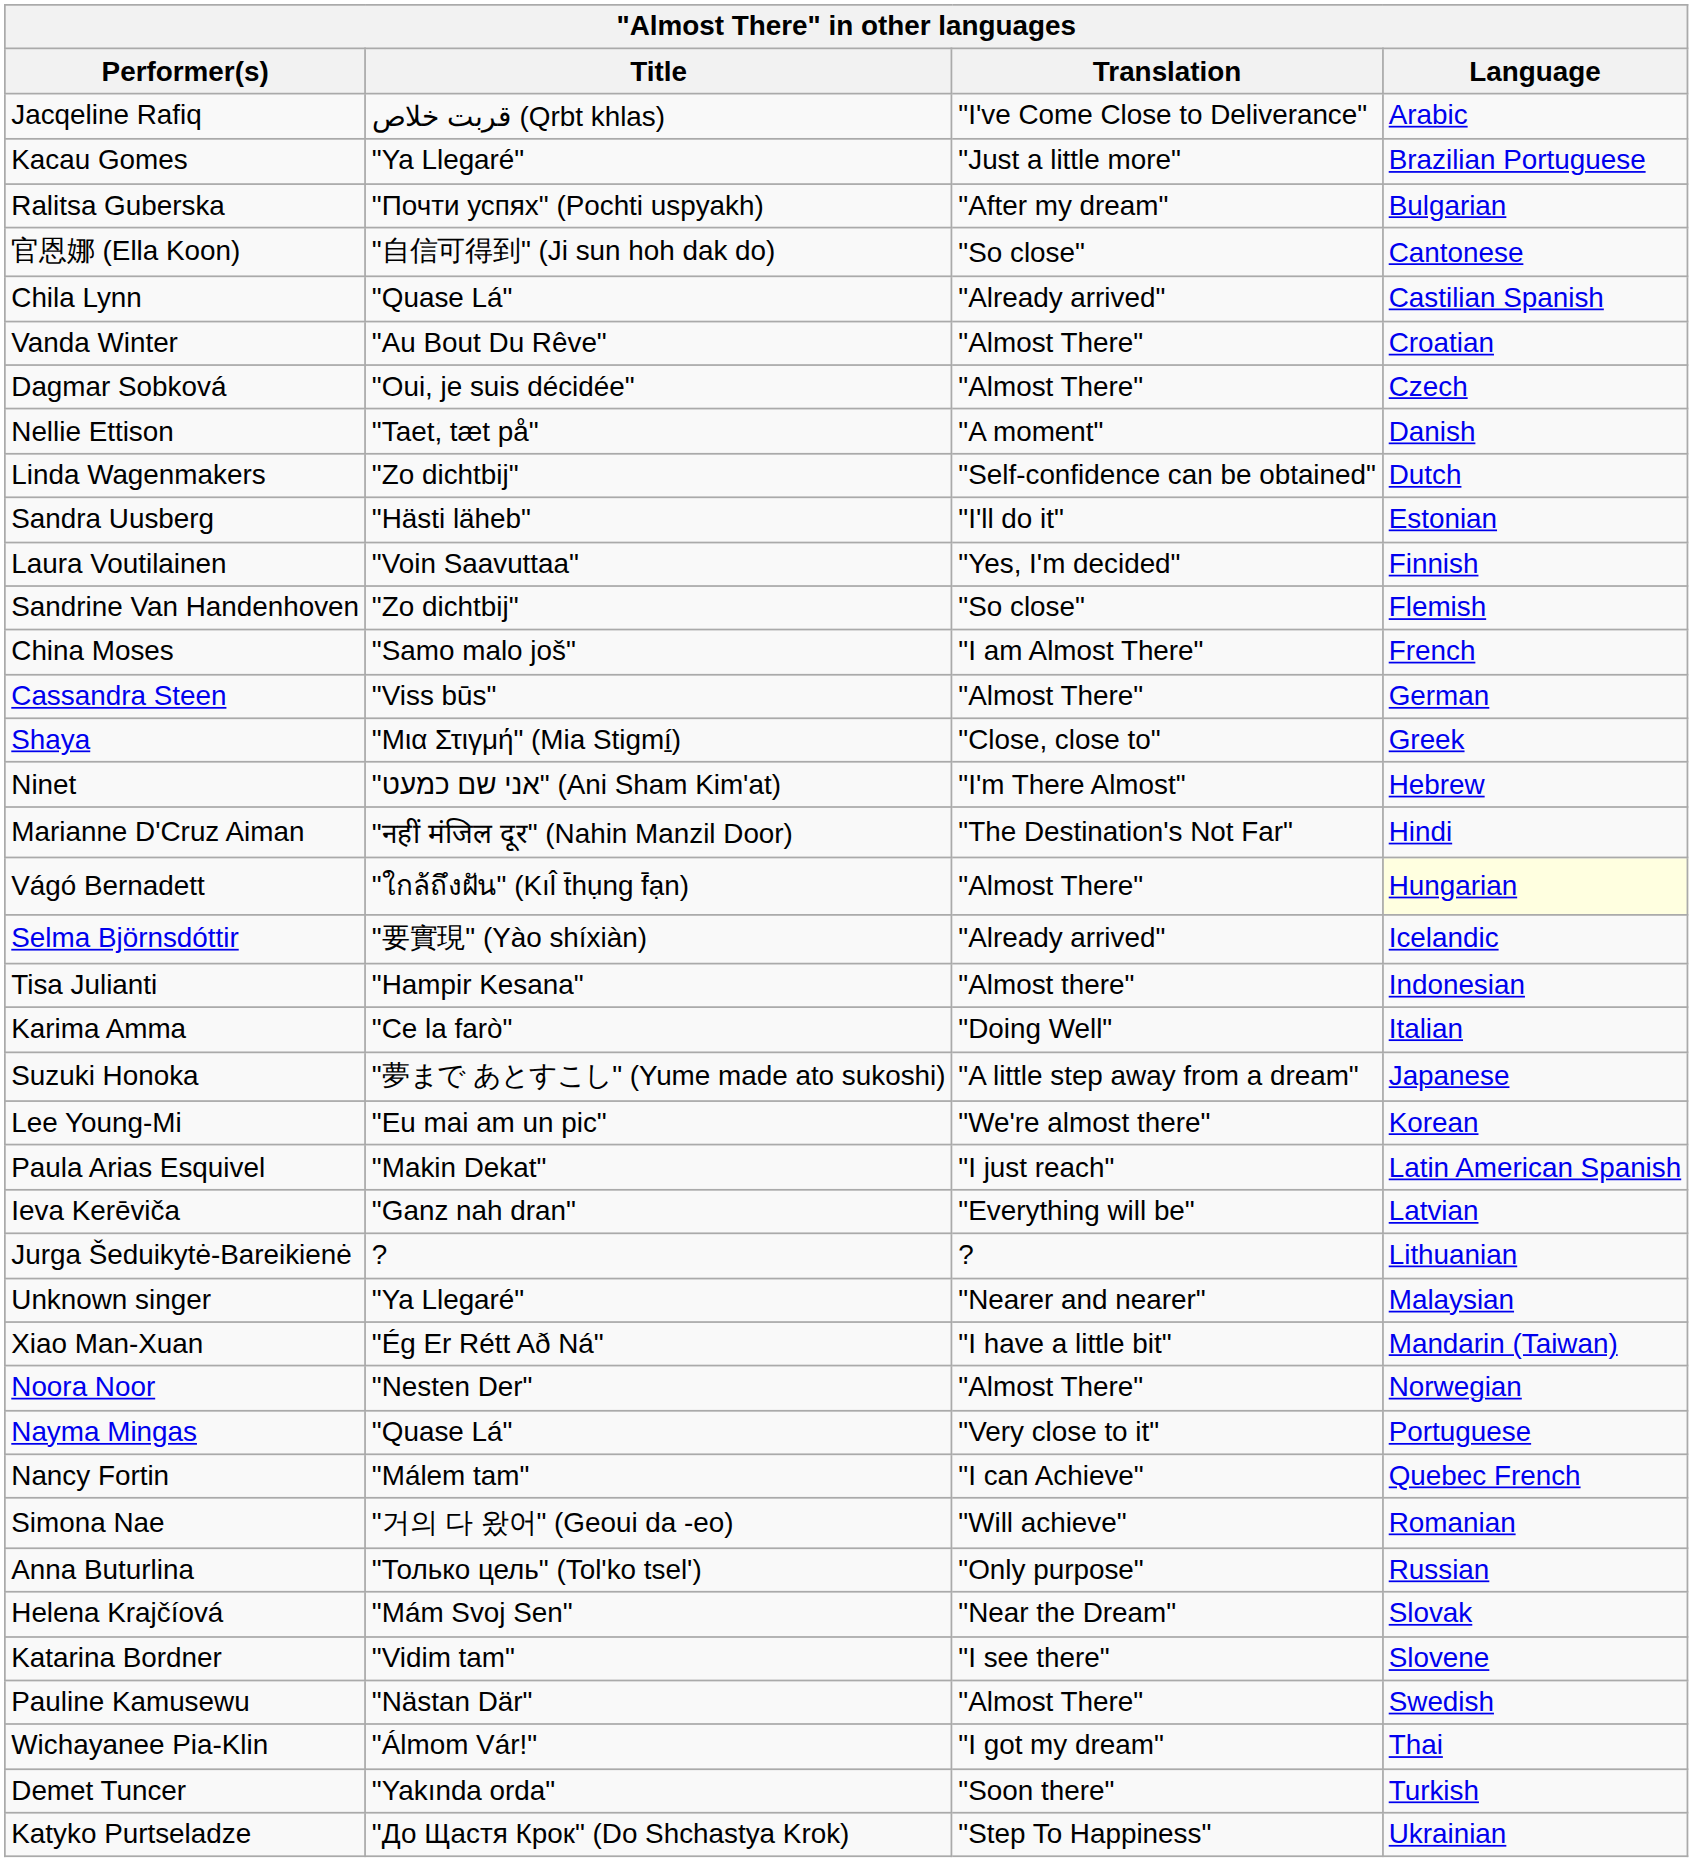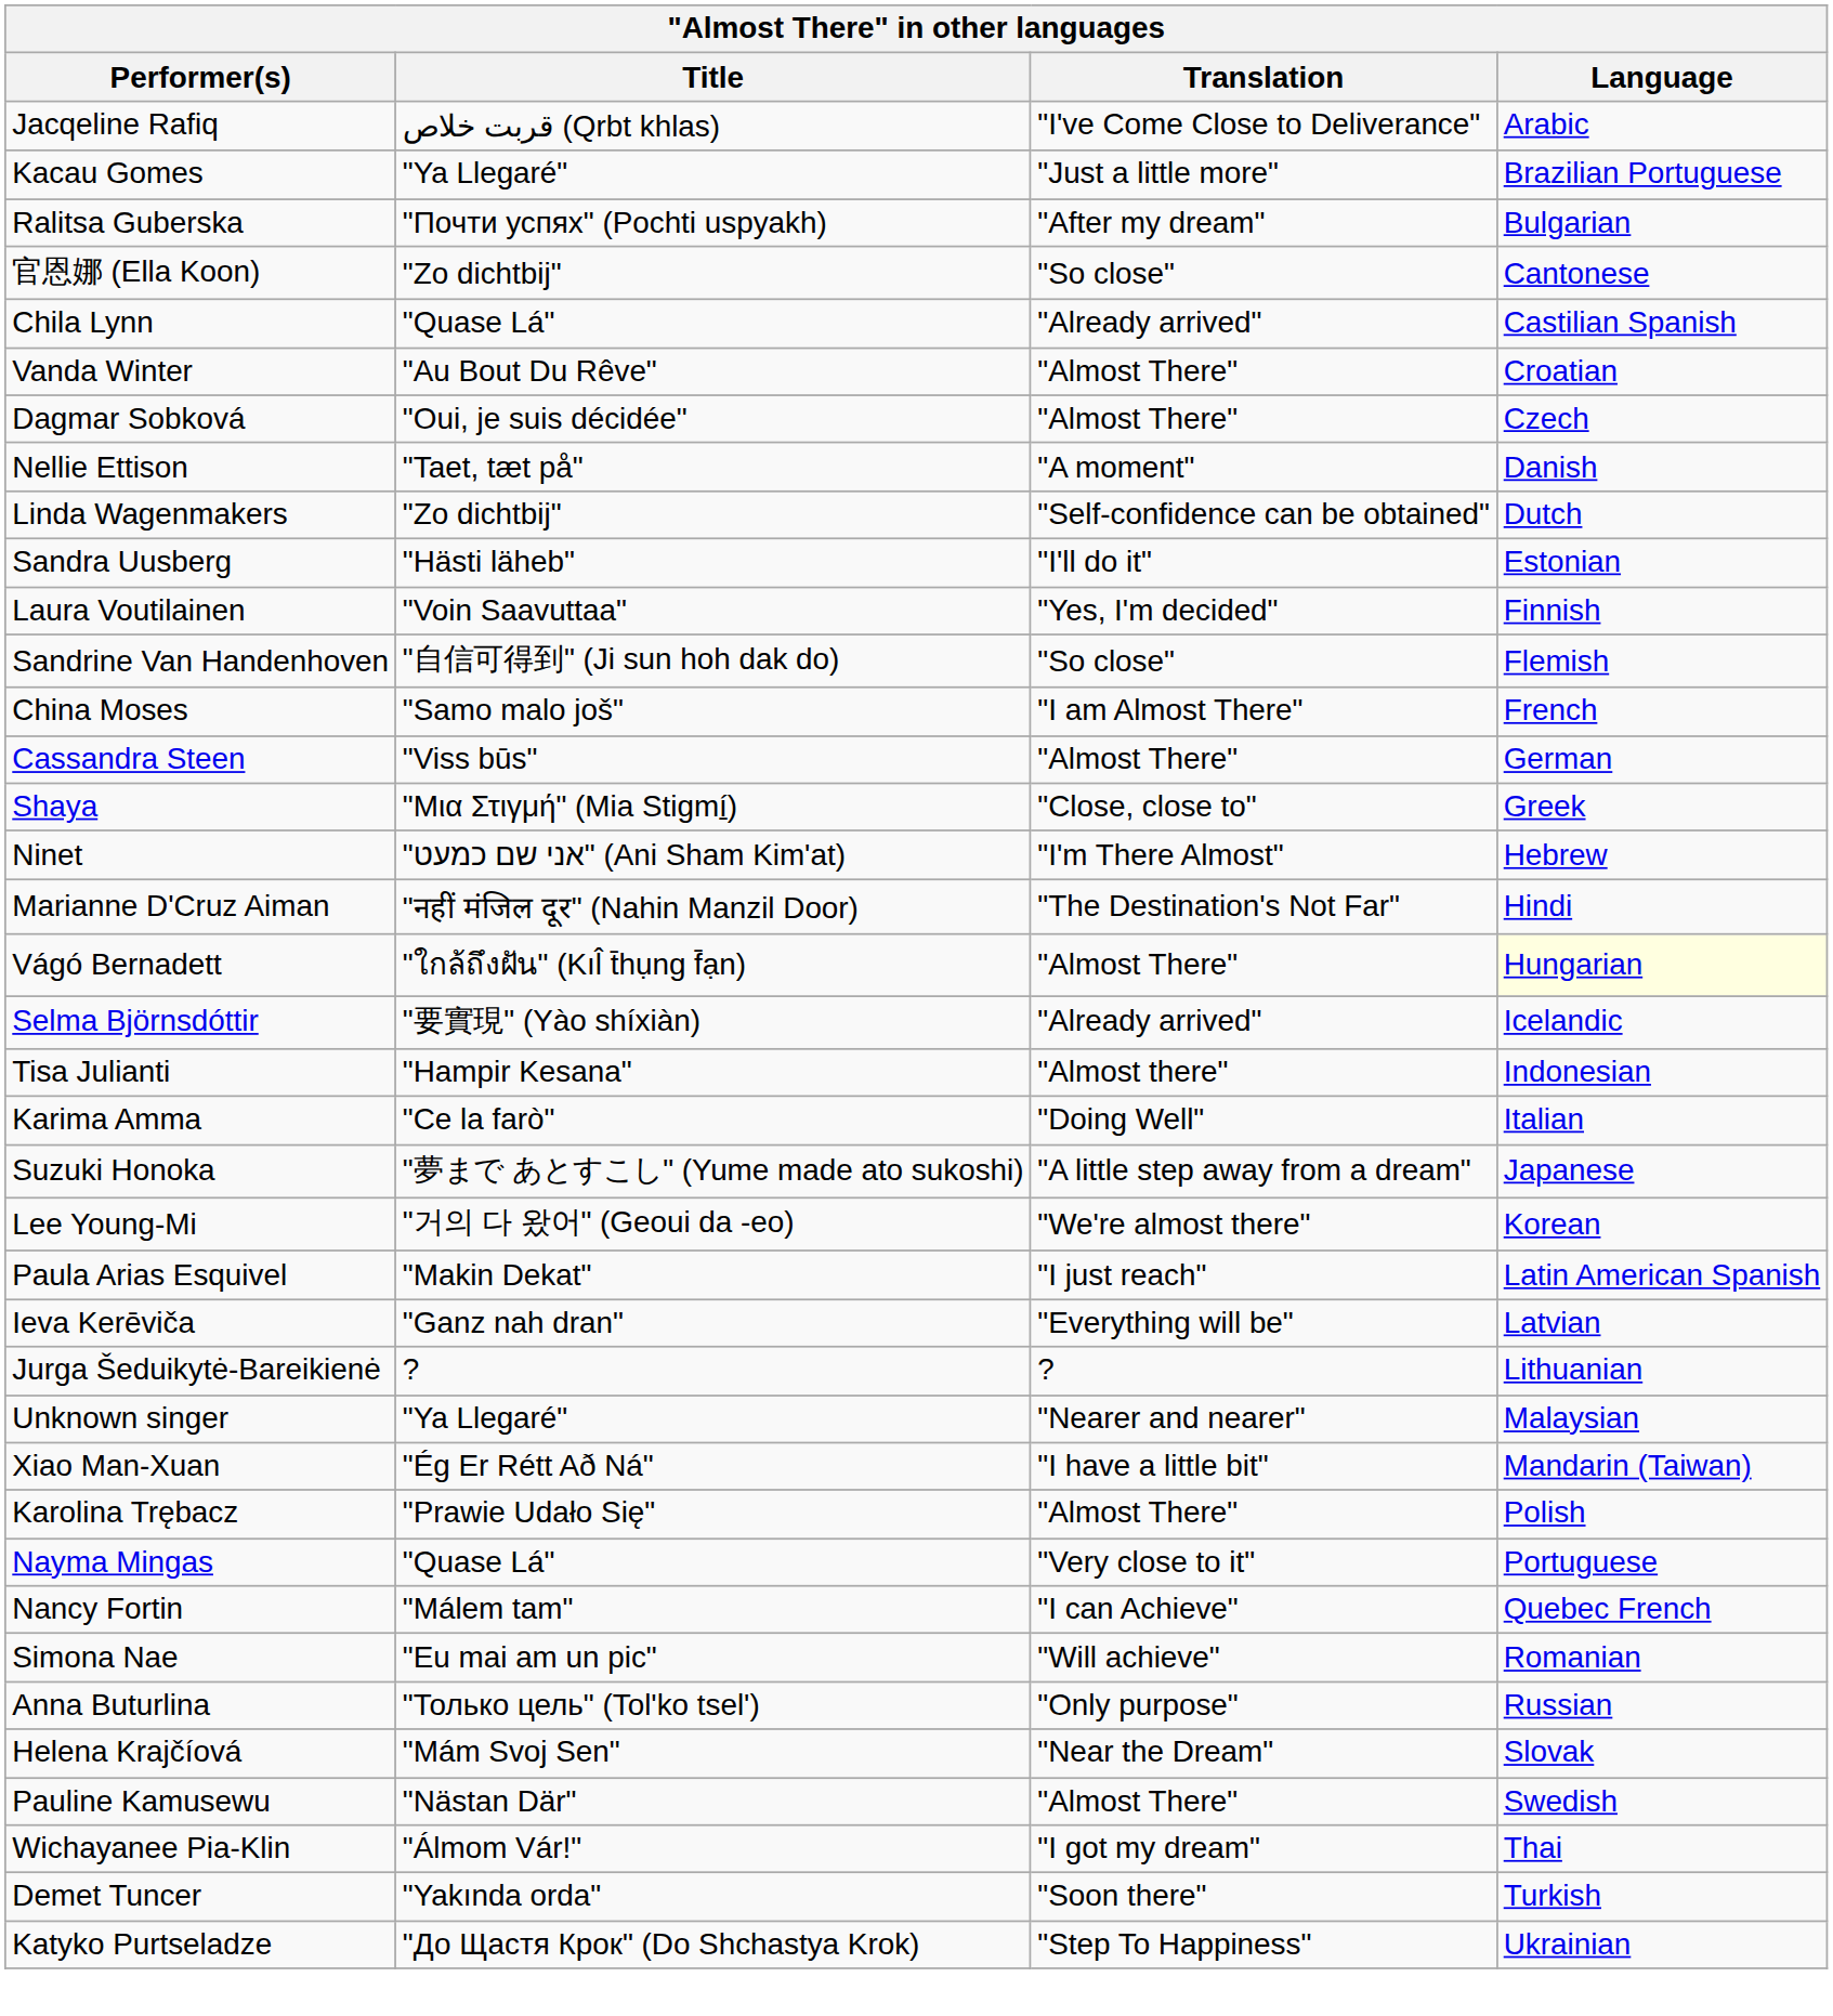官恩娜 (Ella Koon) | Title: "自信可得到" (Ji sun hoh dak do) -> "Zo dichtbij"
Sandrine Van Handenhoven | Title: "Zo dichtbij" -> "自信可得到" (Ji sun hoh dak do)
Lee Young-Mi | Title: "Eu mai am un pic" -> "거의 다 왔어" (Geoui da -eo)
- row: Noora Noor | "Nesten Der" | "Almost There" | Norwegian
+ row: Karolina Trębacz | "Prawie Udało Się" | "Almost There" | Polish
Simona Nae | Title: "거의 다 왔어" (Geoui da -eo) -> "Eu mai am un pic"
- row: Katarina Bordner | "Vidim tam" | "I see there" | Slovene
